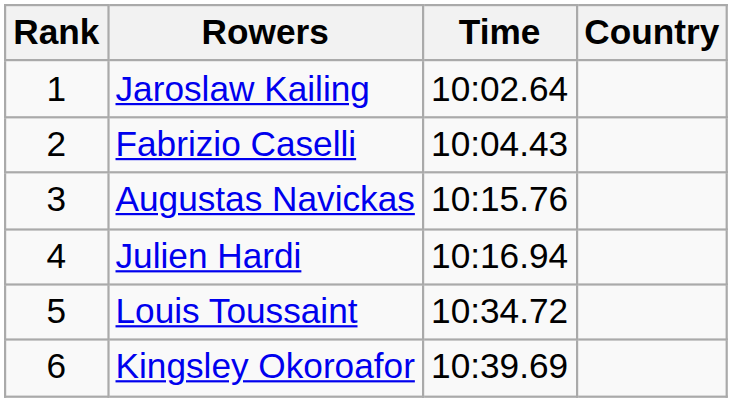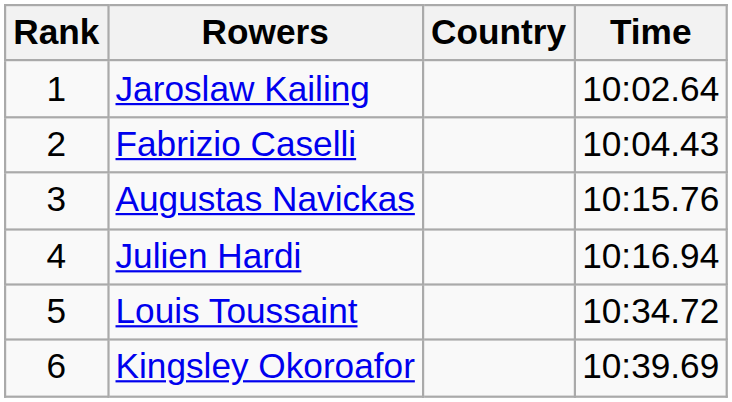columns swapped: Country <-> Time
